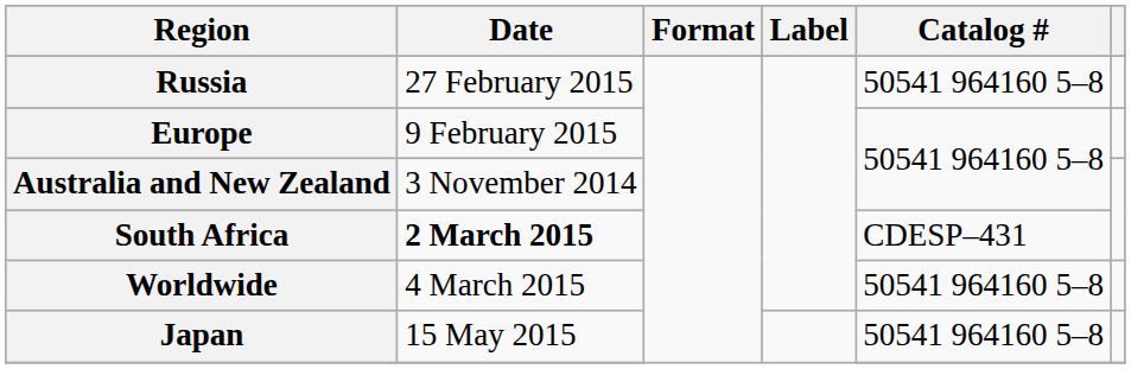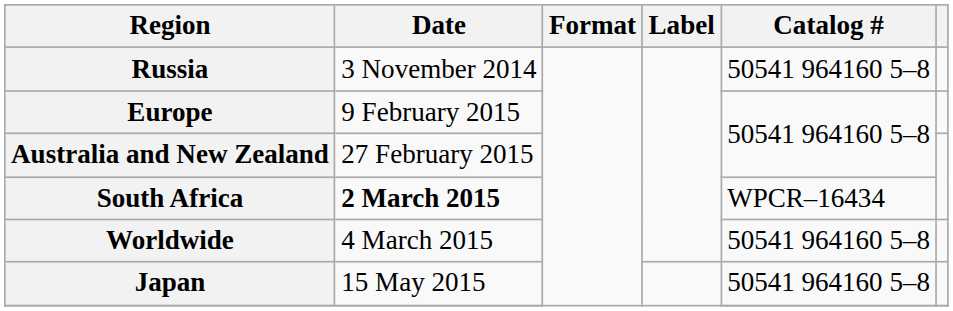Russia | Date: 27 February 2015 -> 3 November 2014
Australia and New Zealand | Date: 3 November 2014 -> 27 February 2015
South Africa | Catalog #: CDESP–431 -> WPCR–16434
